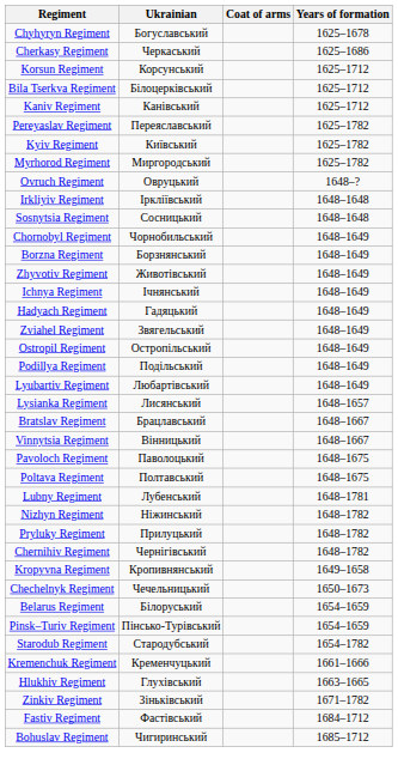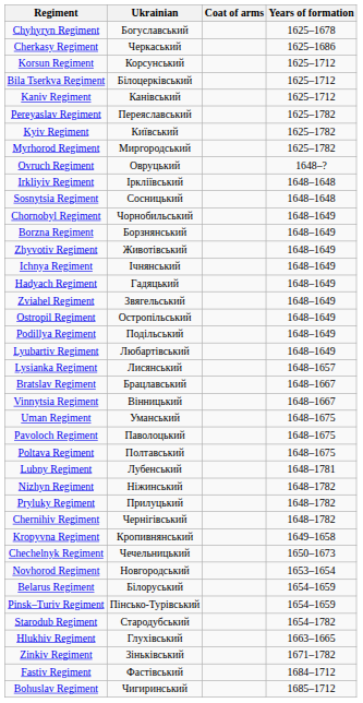+ row: Uman Regiment | Уманський | 1648–1675
+ row: Novhorod Regiment | Новгородський | 1653–1654
- row: Kremenchuk Regiment | Кременчуцький | 1661–1666
